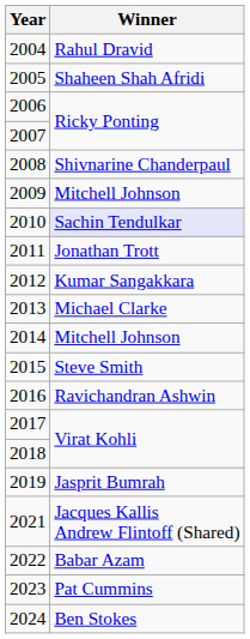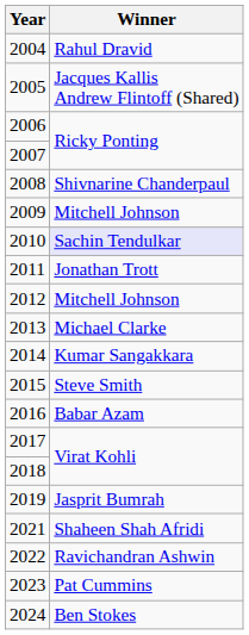2005 | Winner: Shaheen Shah Afridi -> Jacques Kallis Andrew Flintoff (Shared)
2012 | Winner: Kumar Sangakkara -> Mitchell Johnson
2014 | Winner: Mitchell Johnson -> Kumar Sangakkara
2016 | Winner: Ravichandran Ashwin -> Babar Azam
2021 | Winner: Jacques Kallis Andrew Flintoff (Shared) -> Shaheen Shah Afridi
2022 | Winner: Babar Azam -> Ravichandran Ashwin
